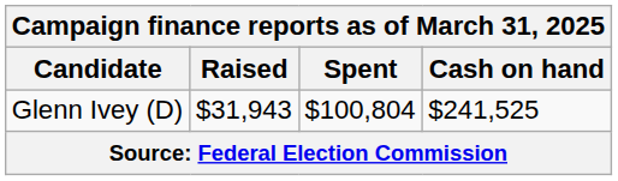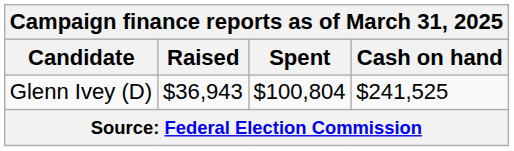Glenn Ivey (D) | Raised: $31,943 -> $36,943
